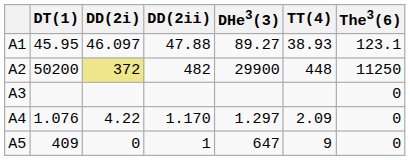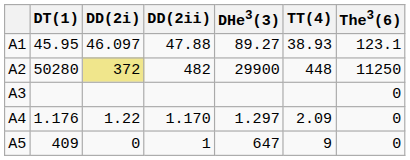A2 | DT(1): 50200 -> 50280
A4 | DT(1): 1.076 -> 1.176
A4 | DD(2i): 4.22 -> 1.22
